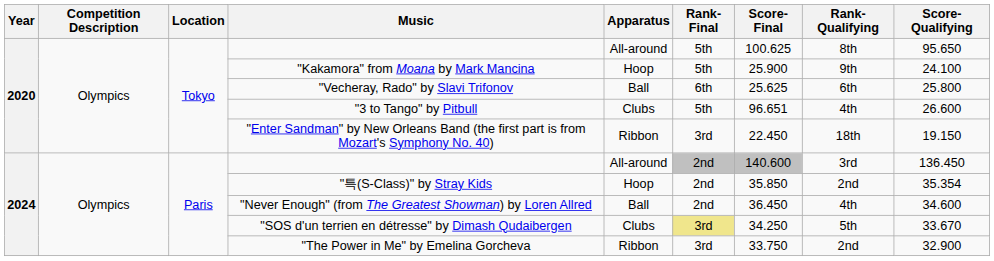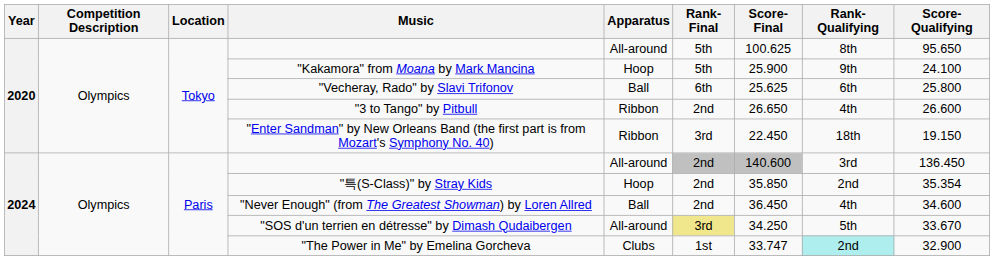"3 to Tango" by Pitbull | Apparatus: Clubs -> Ribbon
"3 to Tango" by Pitbull | Rank-Final: 5th -> 2nd
"3 to Tango" by Pitbull | Score-Final: 96.651 -> 26.650
"SOS d'un terrien en détresse" by Dimash Qudaibergen | Apparatus: Clubs -> All-around
"The Power in Me" by Emelina Gorcheva | Apparatus: Ribbon -> Clubs
"The Power in Me" by Emelina Gorcheva | Rank-Final: 3rd -> 1st
"The Power in Me" by Emelina Gorcheva | Score-Final: 33.750 -> 33.747
"The Power in Me" by Emelina Gorcheva | Rank-Qualifying: no background -> paleturquoise background
